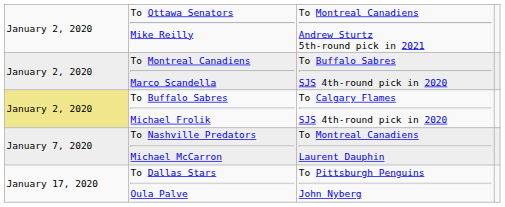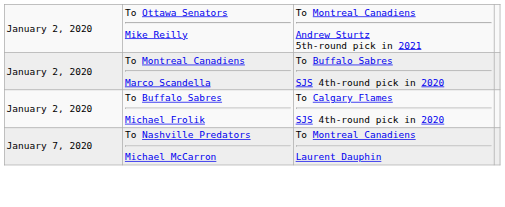To Buffalo Sabres Michael Frolik | column 1: khaki background -> no background
- row: January 17, 2020 | To Dallas Stars Oula Palve | To Pittsburgh Penguins John Nyberg
